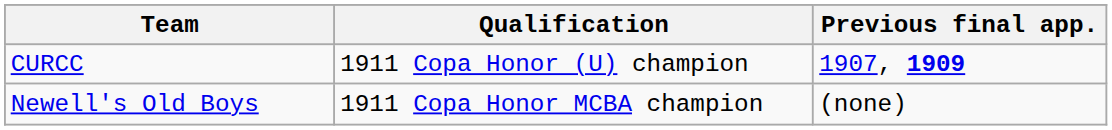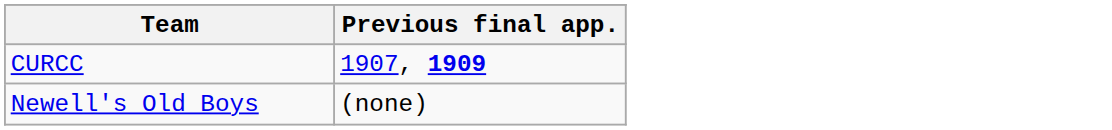- column: Qualification | 1911 Copa Honor (U) champion | 1911 Copa Honor MCBA champion
